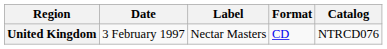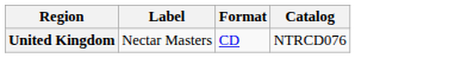- column: Date | 3 February 1997
